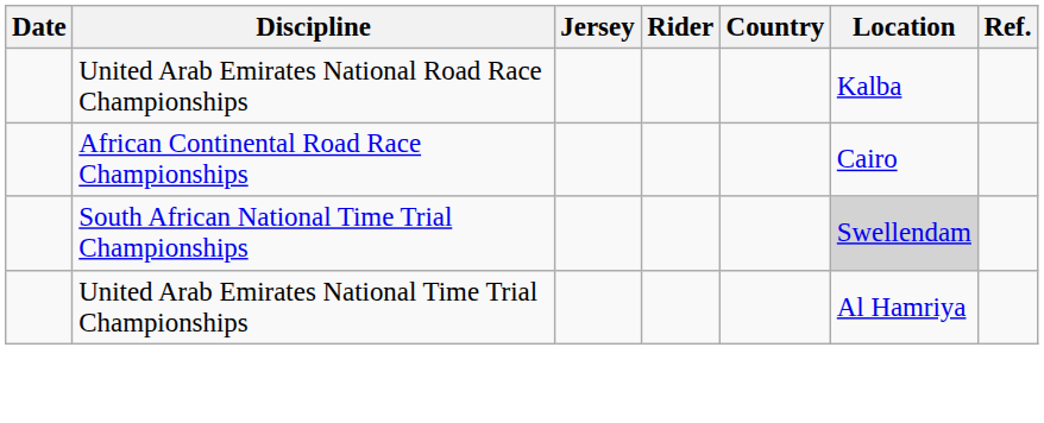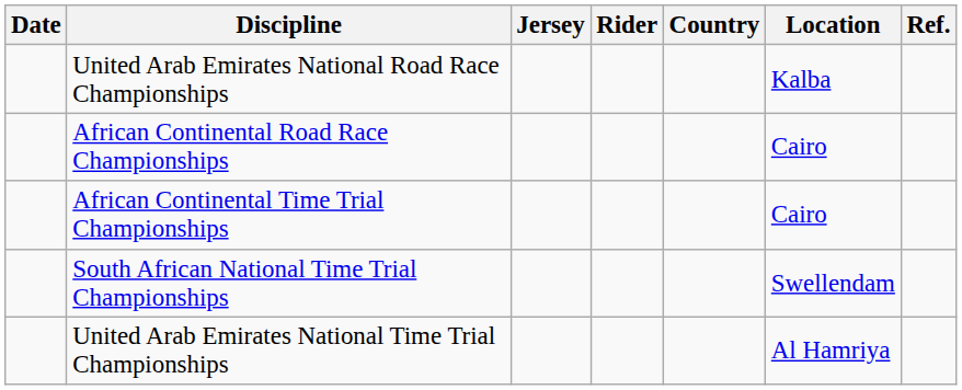+ row: African Continental Time Trial Championships | Cairo
South African National Time Trial Championships | Location: lightgrey background -> no background
